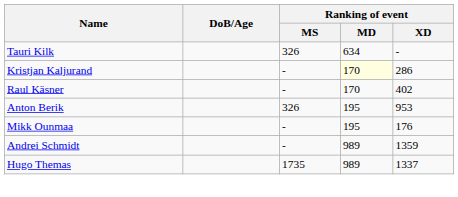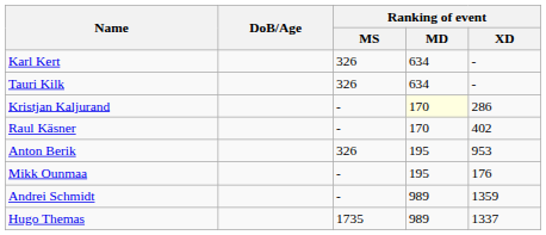+ row: Karl Kert | 326 | 634 | -
